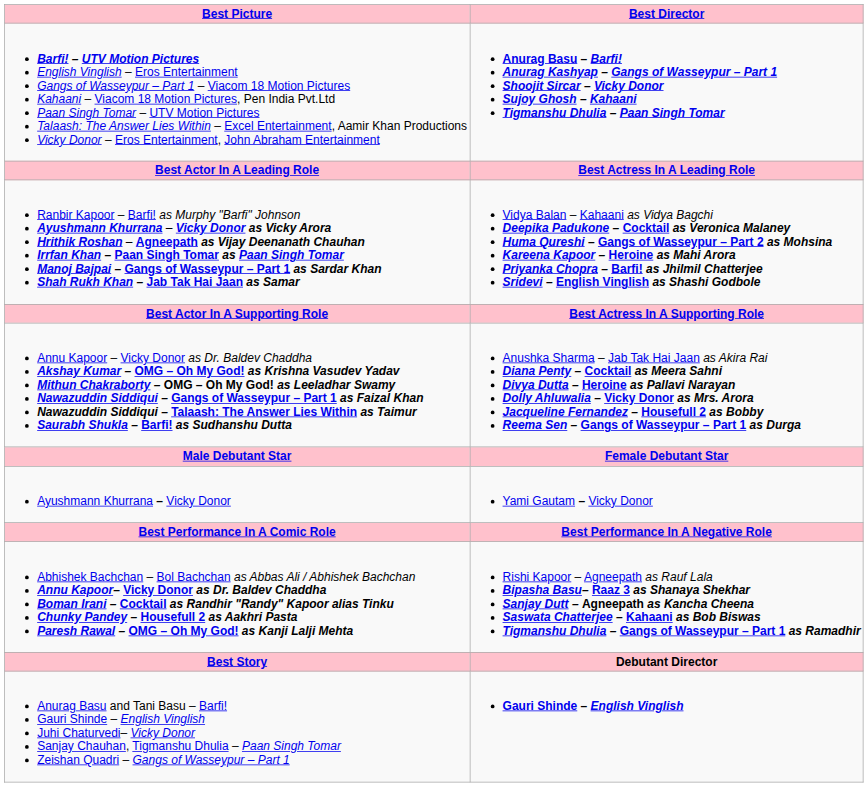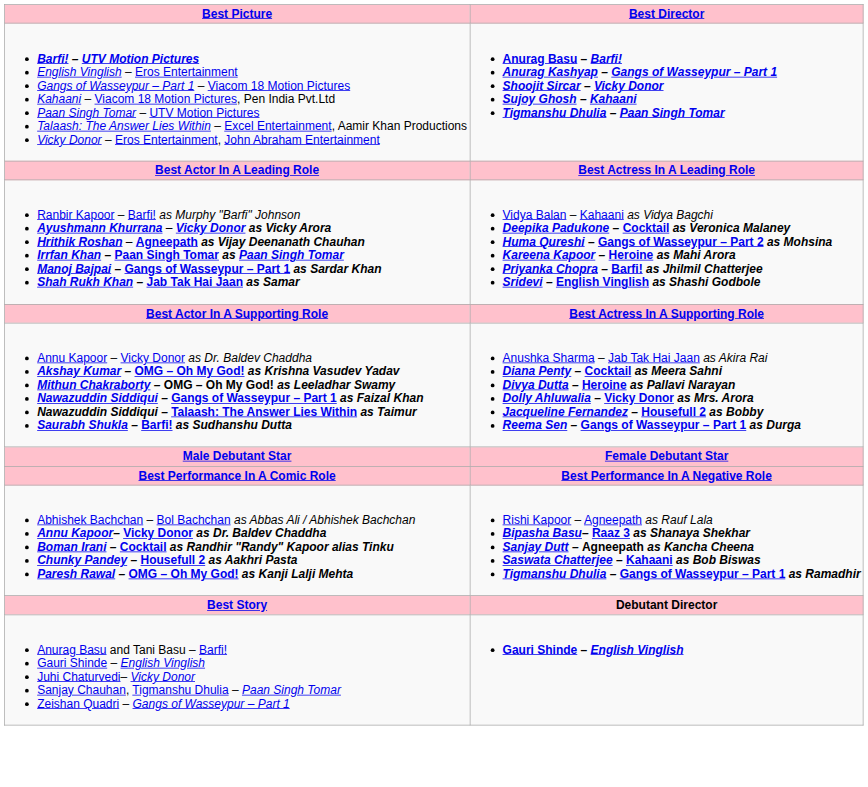- row: Ayushmann Khurrana – Vicky Donor | Yami Gautam – Vicky Donor
